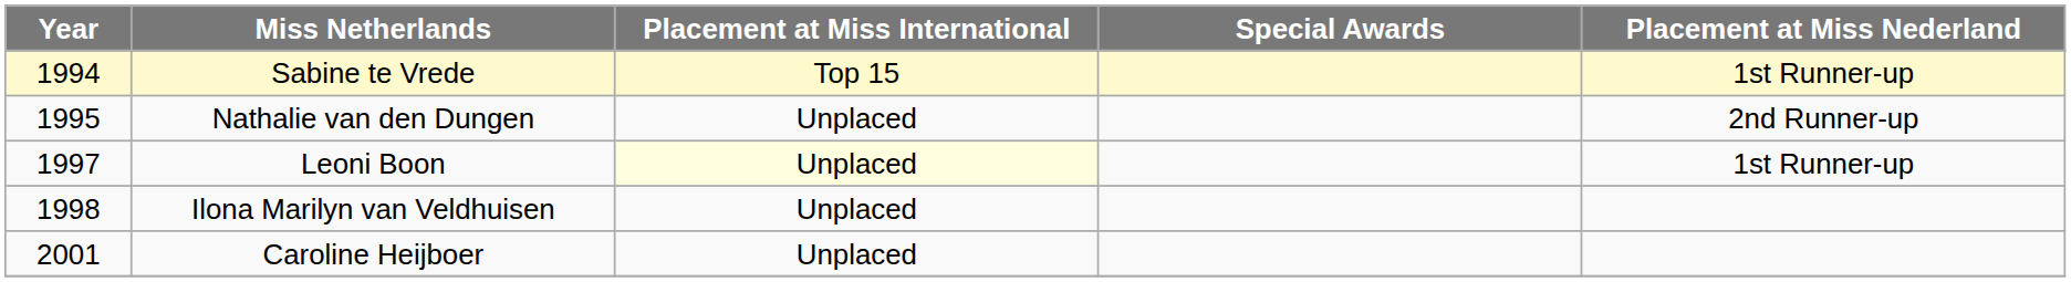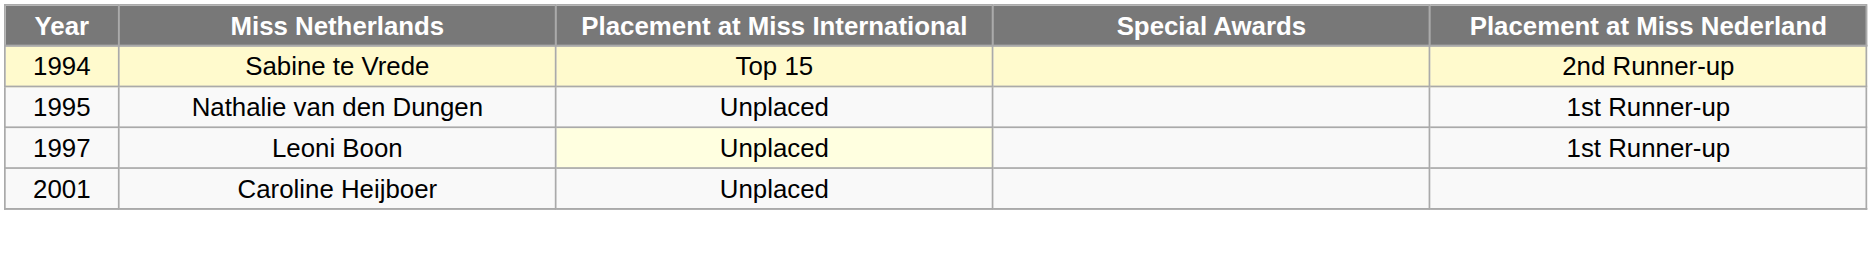Sabine te Vrede | Placement at Miss Nederland: 1st Runner-up -> 2nd Runner-up
Nathalie van den Dungen | Placement at Miss Nederland: 2nd Runner-up -> 1st Runner-up
- row: 1998 | Ilona Marilyn van Veldhuisen | Unplaced
